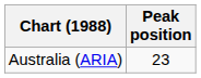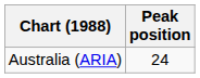Australia (ARIA) | Peak position: 23 -> 24
